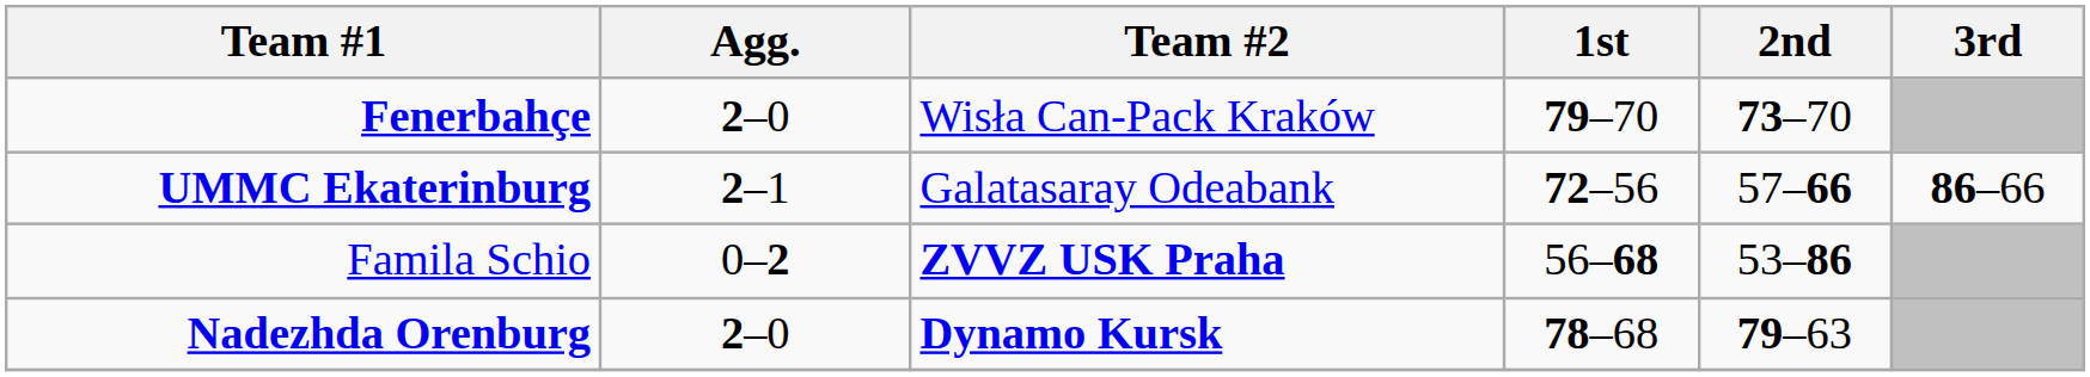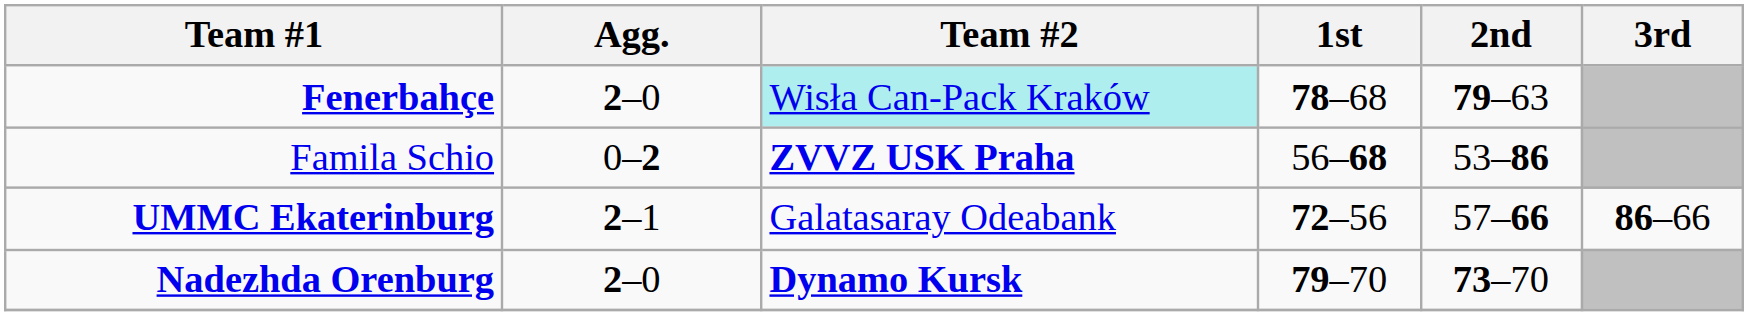Fenerbahçe | Team #2: no background -> paleturquoise background
Fenerbahçe | 1st: 79–70 -> 78–68
Fenerbahçe | 2nd: 73–70 -> 79–63
rows swapped: Famila Schio <-> UMMC Ekaterinburg
Nadezhda Orenburg | 1st: 78–68 -> 79–70
Nadezhda Orenburg | 2nd: 79–63 -> 73–70
